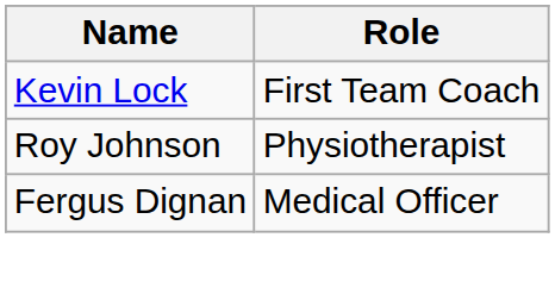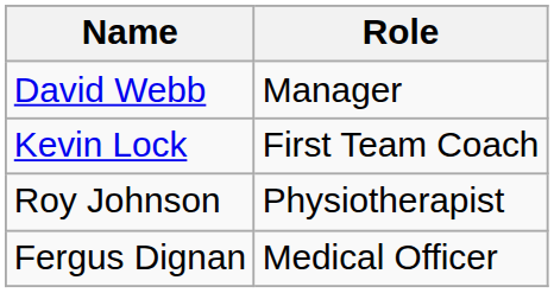+ row: David Webb | Manager
